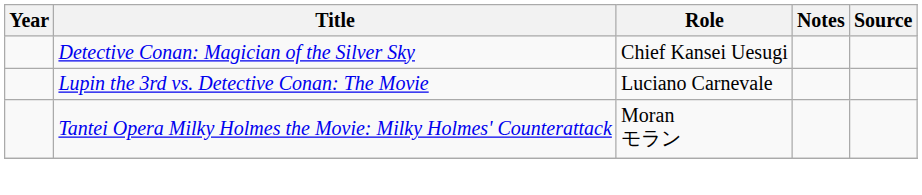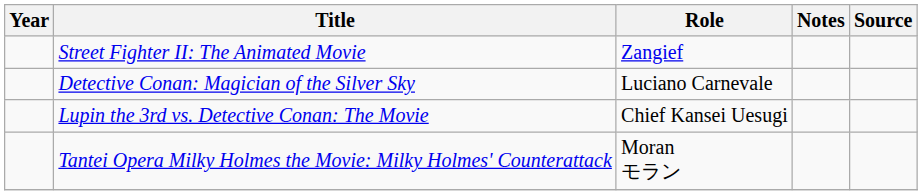+ row: Street Fighter II: The Animated Movie | Zangief
Detective Conan: Magician of the Silver Sky | Role: Chief Kansei Uesugi -> Luciano Carnevale
Lupin the 3rd vs. Detective Conan: The Movie | Role: Luciano Carnevale -> Chief Kansei Uesugi
